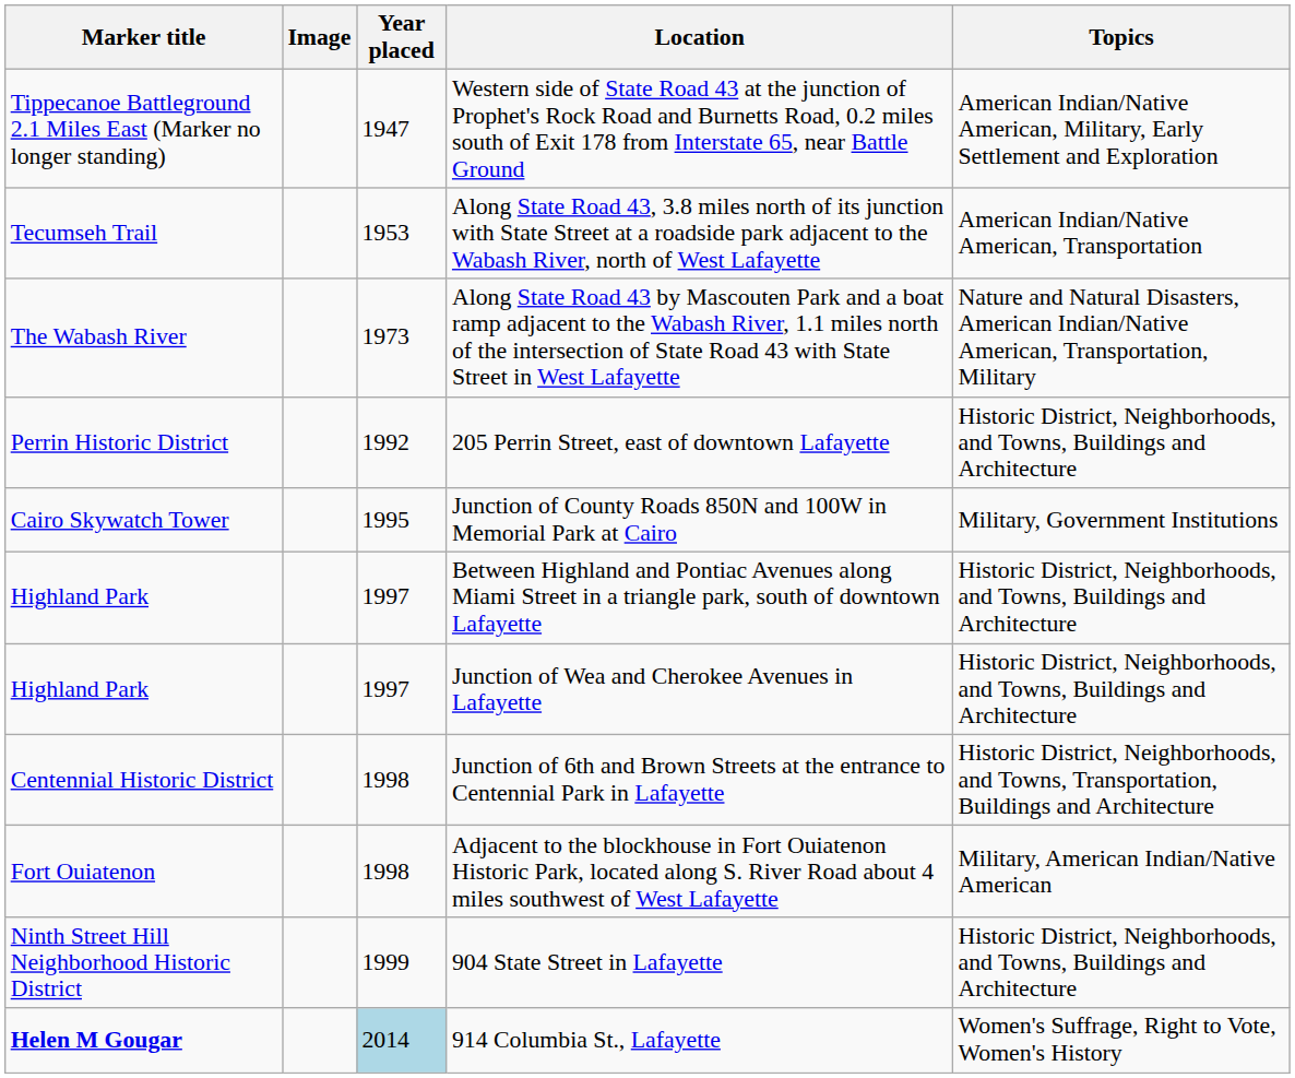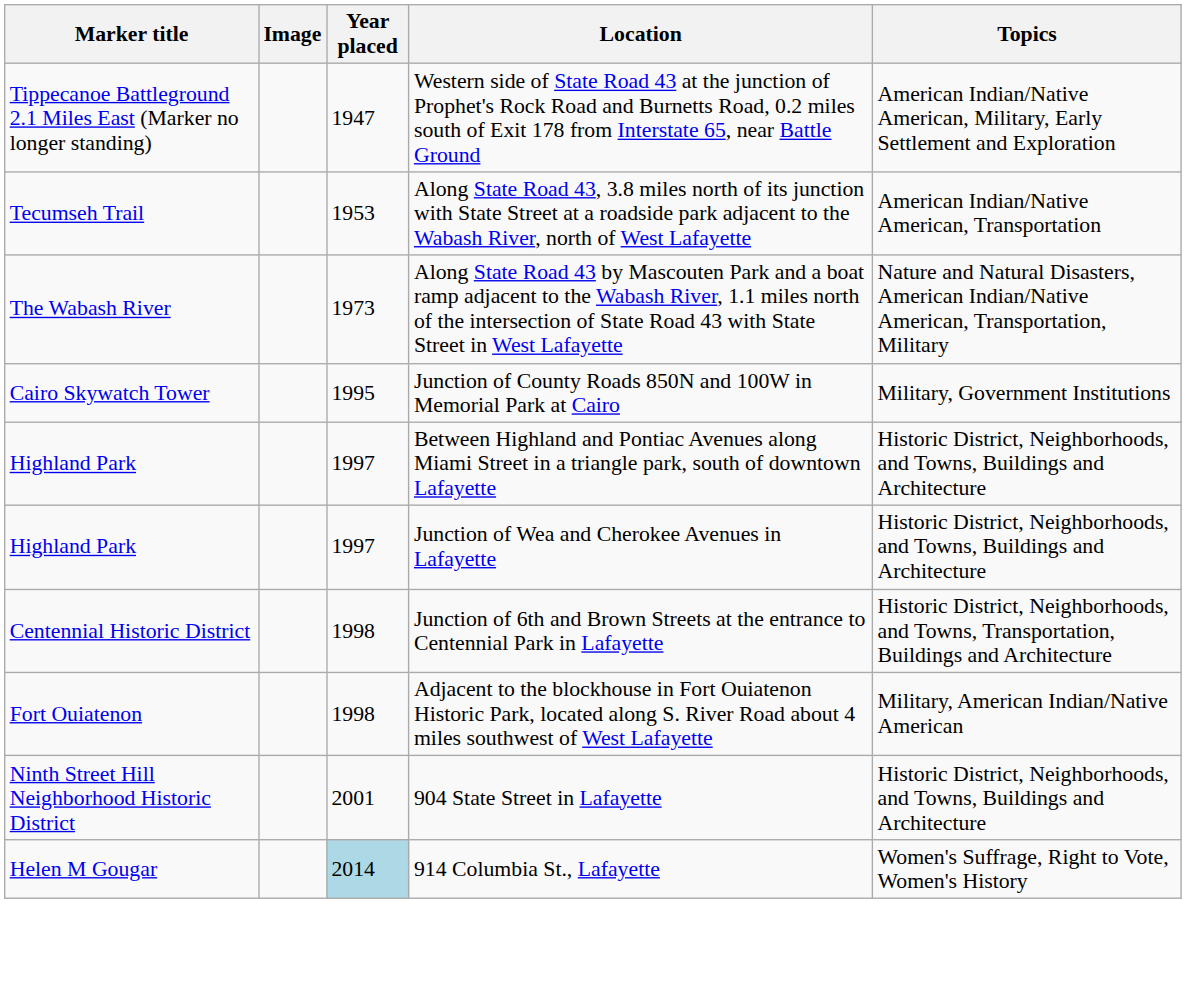- row: Perrin Historic District | 1992 | 205 Perrin Street, east of downtown Lafayette | Historic District, Neighborhoods, and Towns, Buildings and Architecture
904 State Street in Lafayette | Year placed: 1999 -> 2001
914 Columbia St., Lafayette | Marker title: bold -> normal
